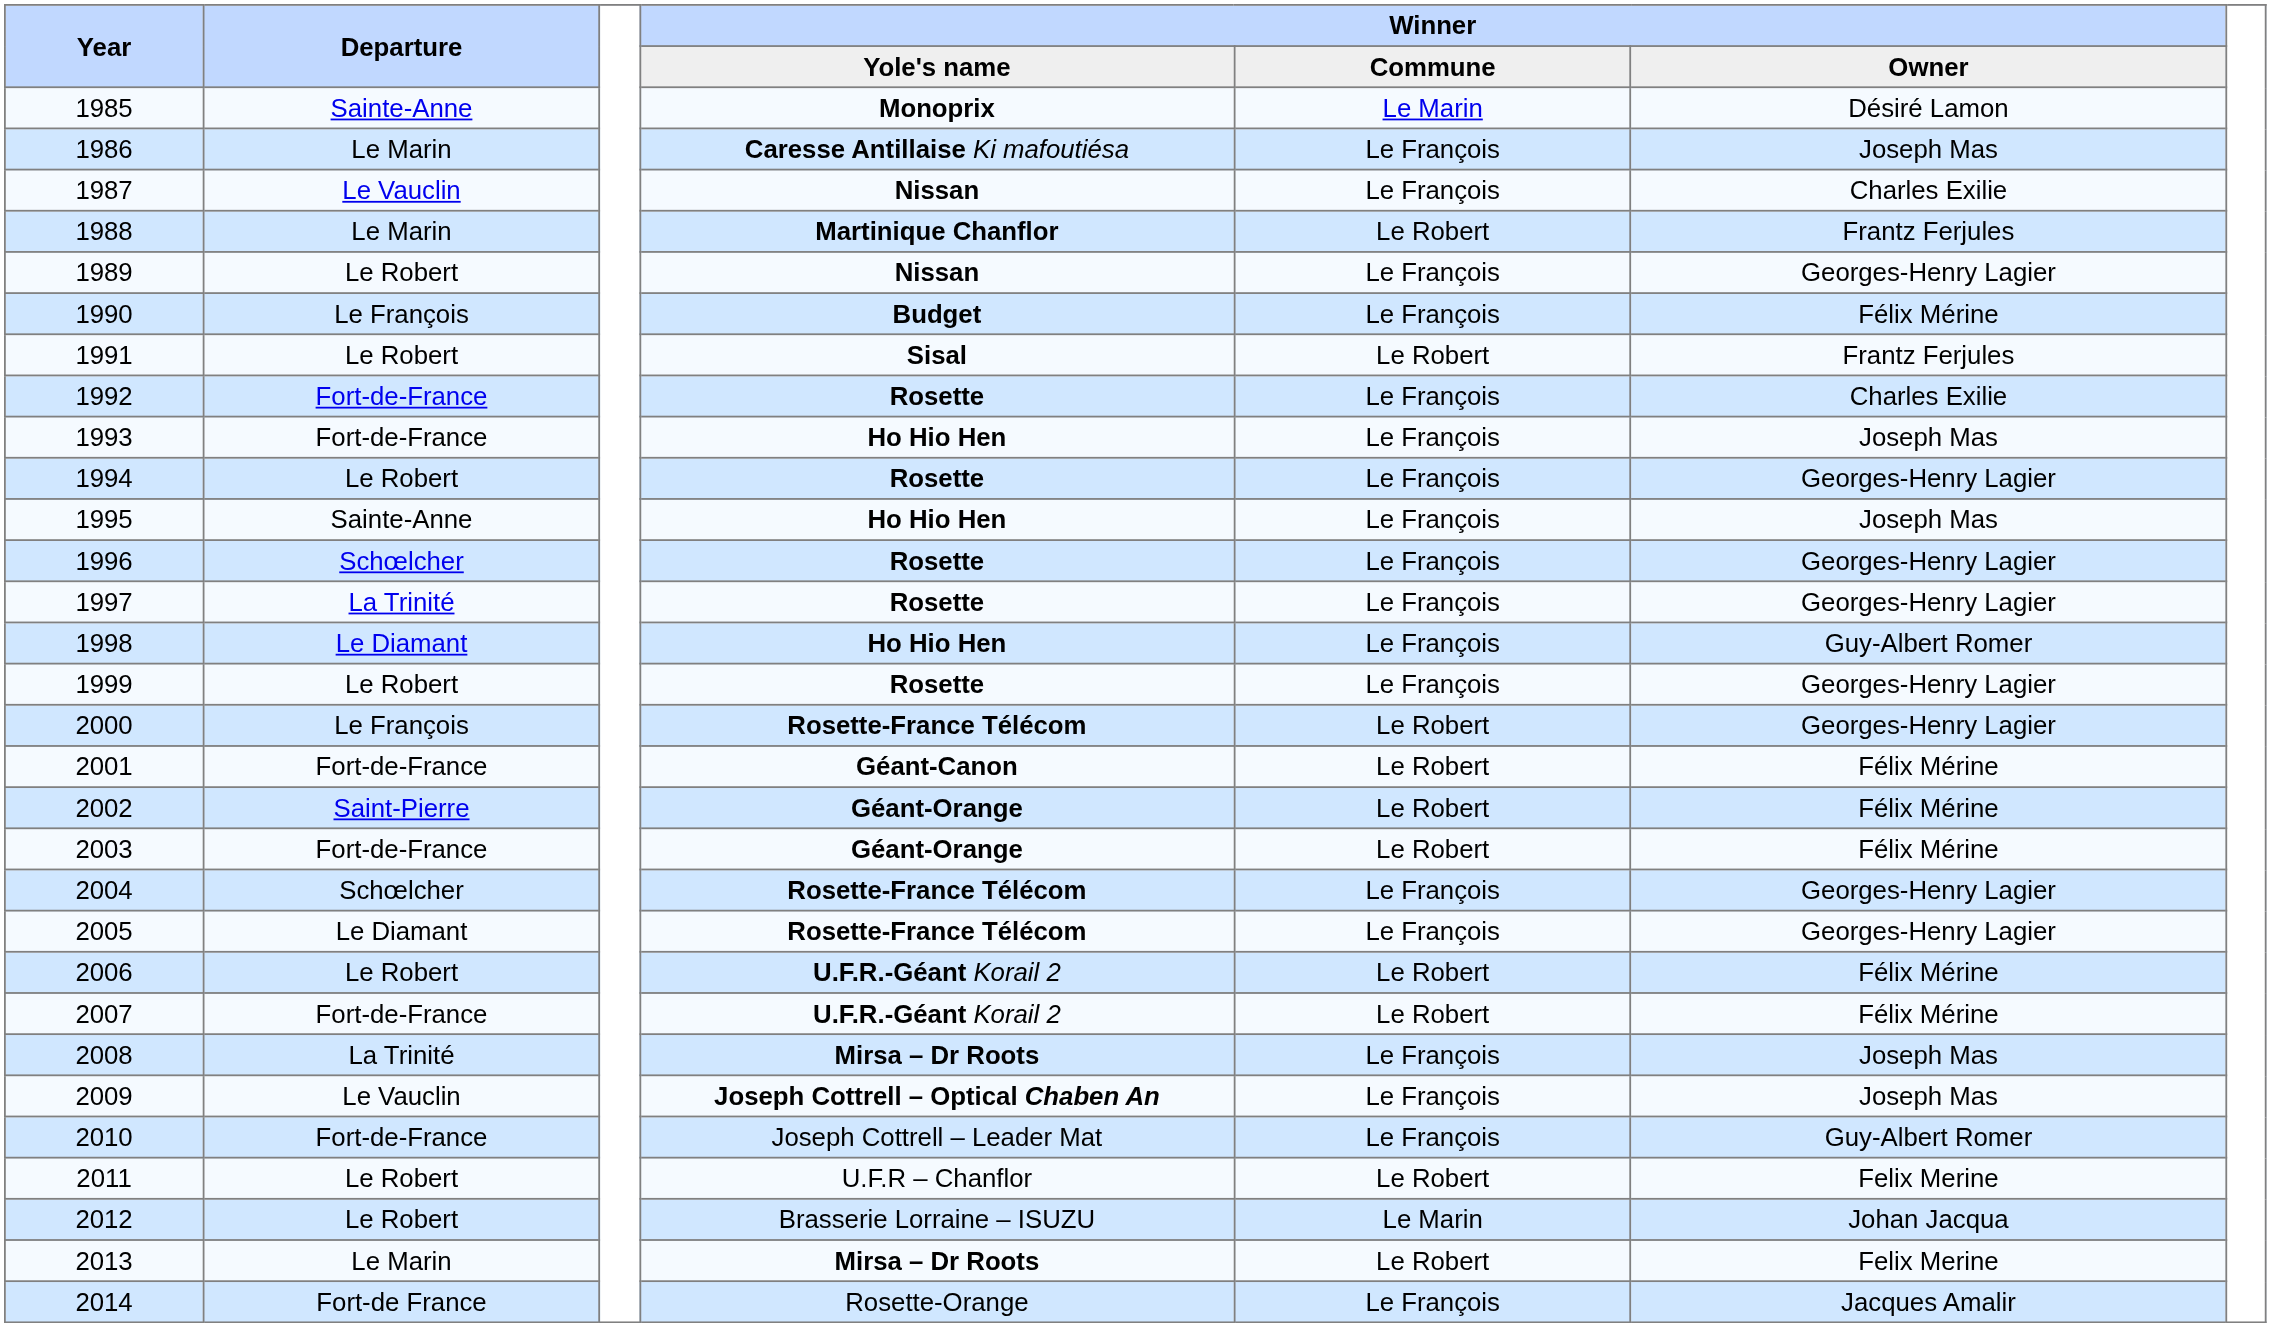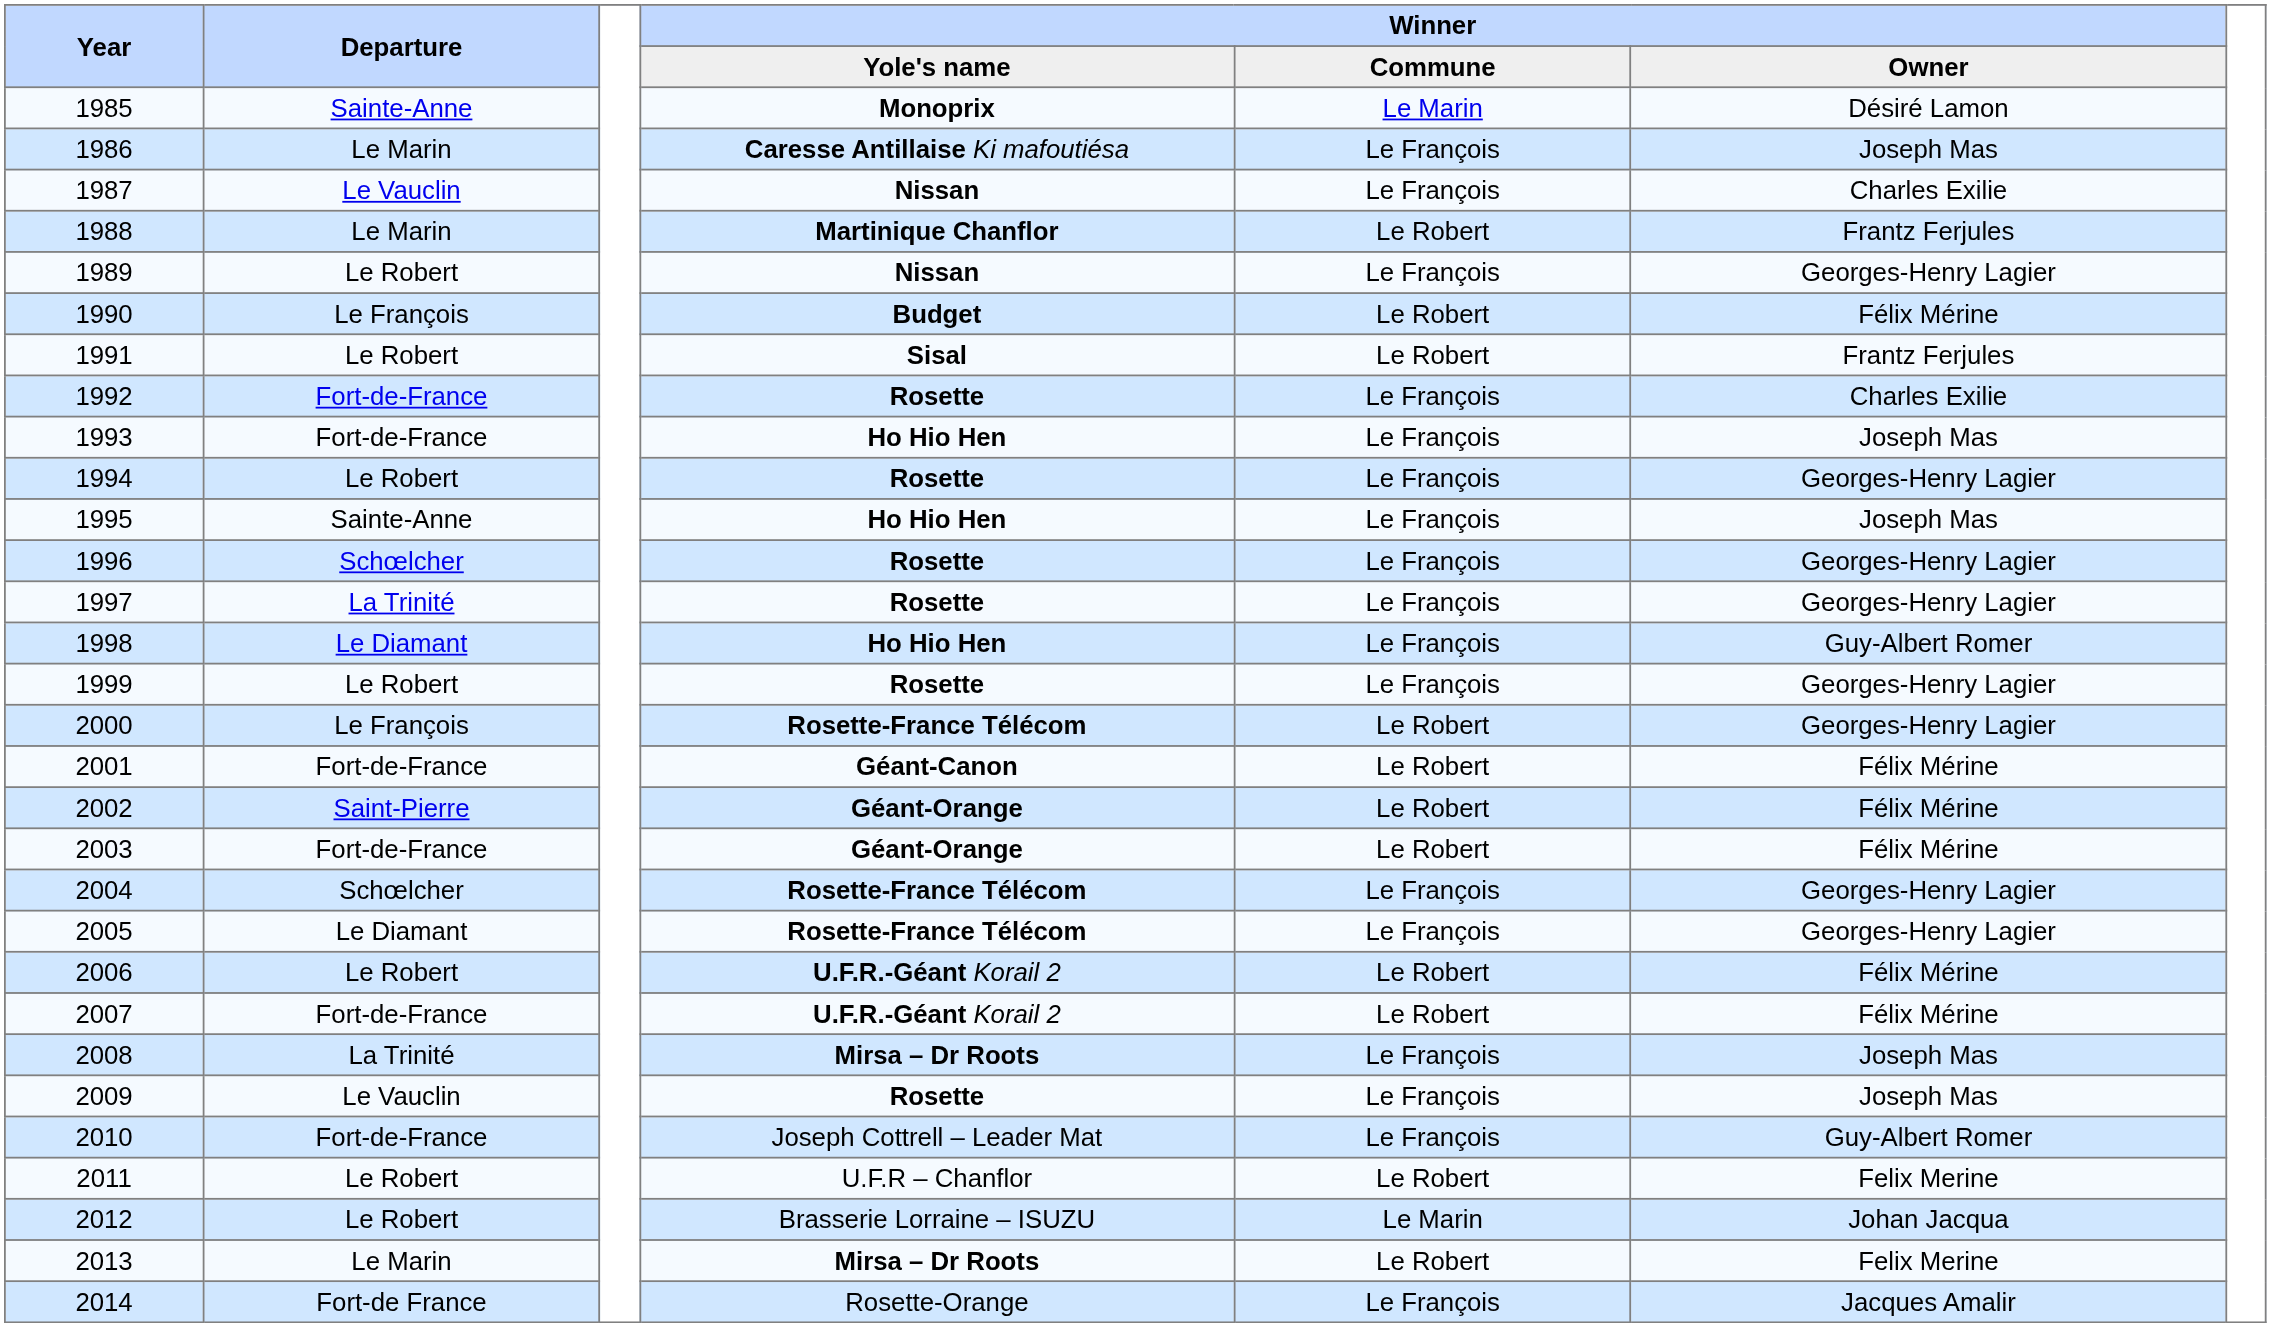1990 | Winner / Commune: Le François -> Le Robert
2009 | Winner / Yole's name: Joseph Cottrell – Optical Chaben An -> Rosette
